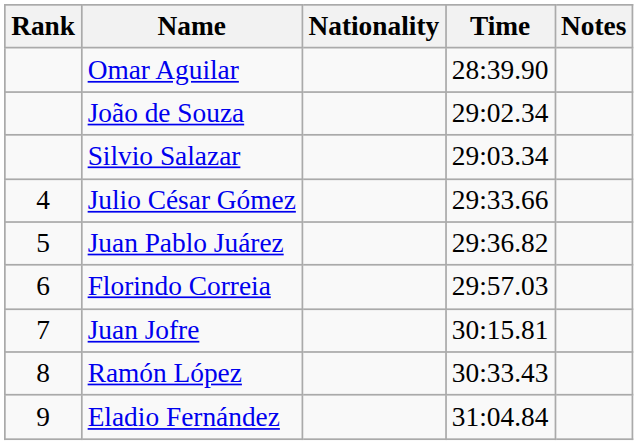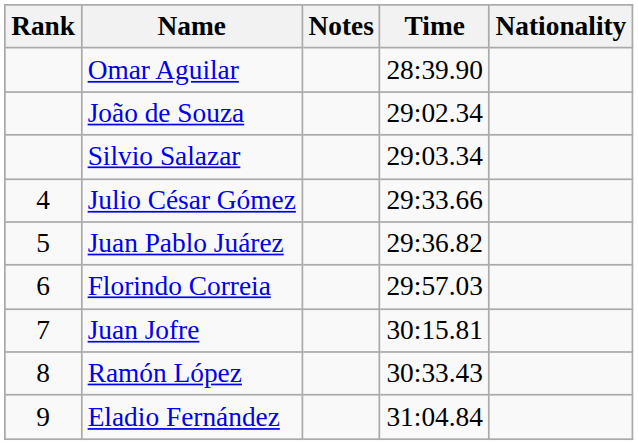columns swapped: Nationality <-> Notes
